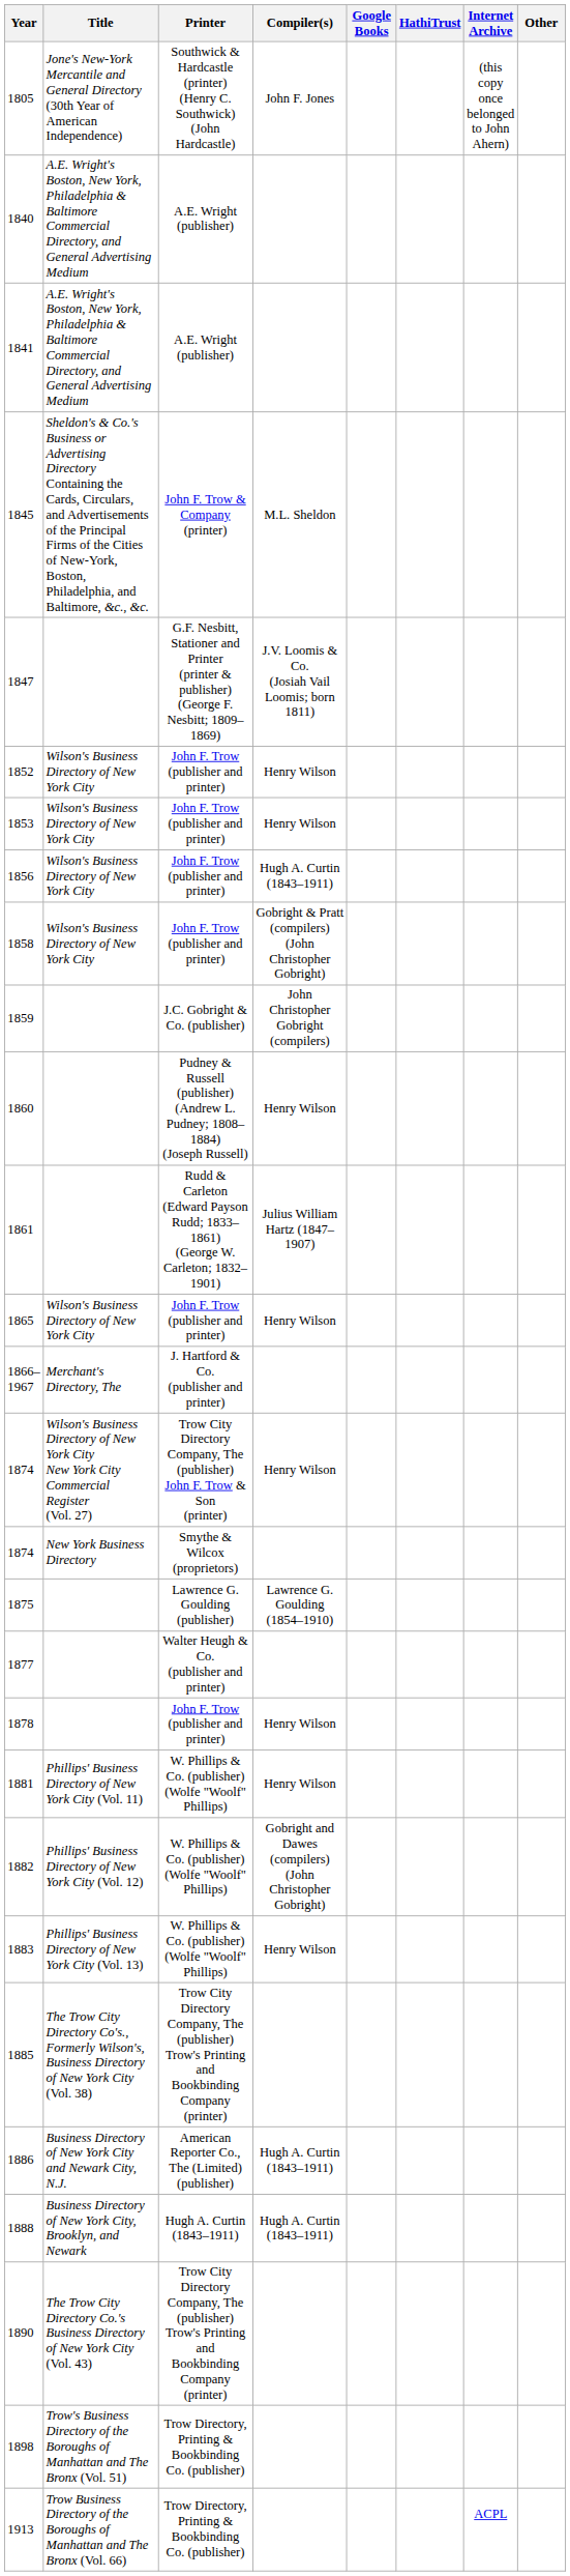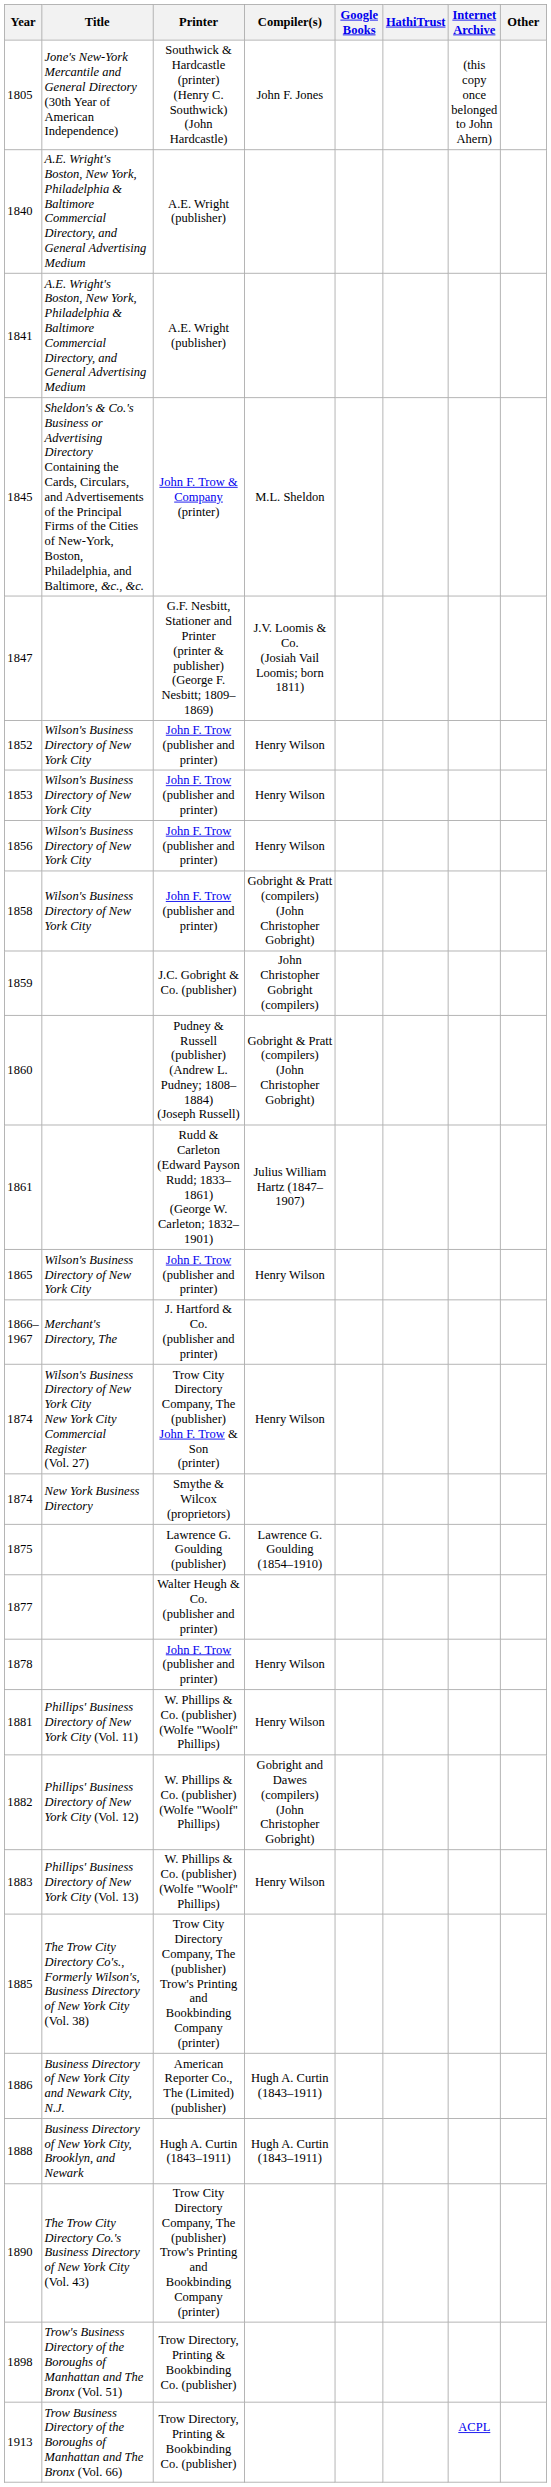1856 | Compiler(s): Hugh A. Curtin (1843–1911) -> Henry Wilson
1860 | Compiler(s): Henry Wilson -> Gobright & Pratt (compilers) (John Christopher Gobright)
